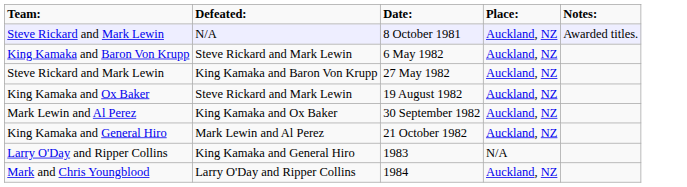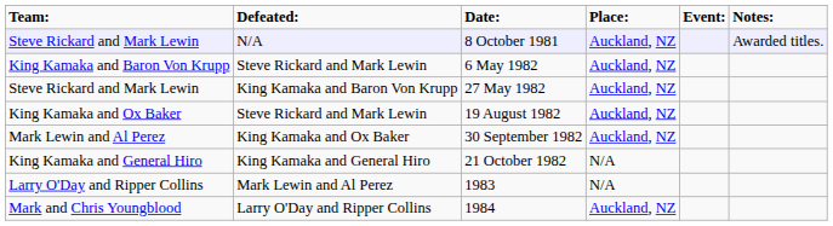+ column: Event:
21 October 1982 | Defeated:: Mark Lewin and Al Perez -> King Kamaka and General Hiro
21 October 1982 | Place:: Auckland, NZ -> N/A
1983 | Defeated:: King Kamaka and General Hiro -> Mark Lewin and Al Perez
